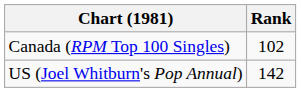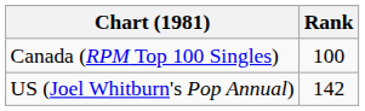Canada (RPM Top 100 Singles) | Rank: 102 -> 100
